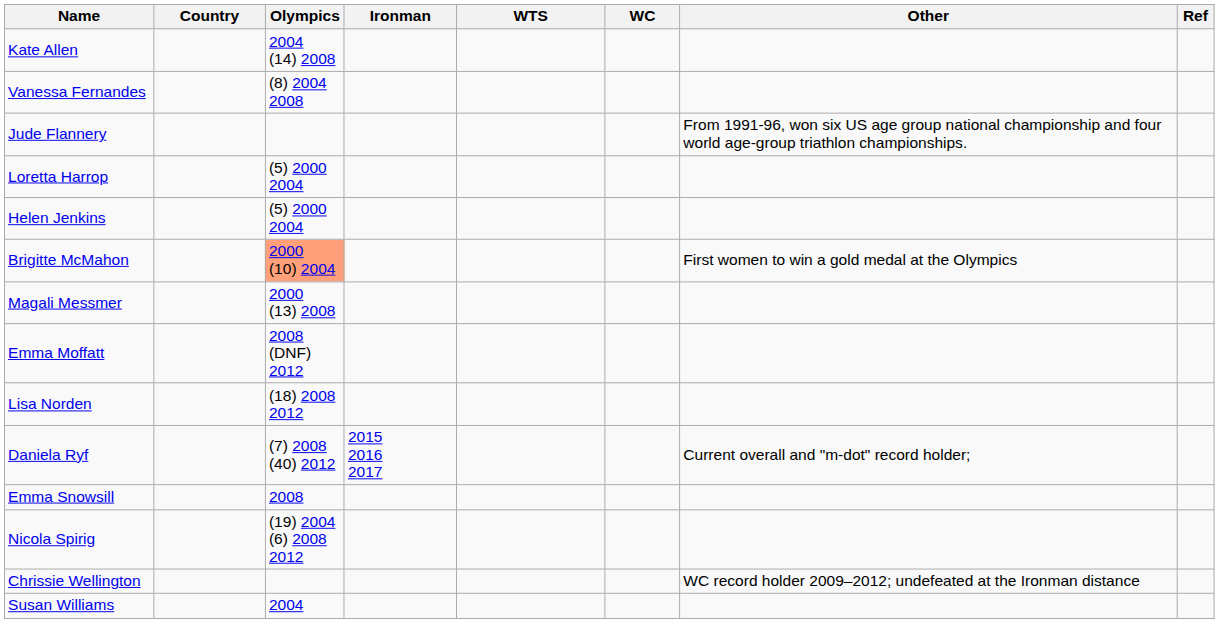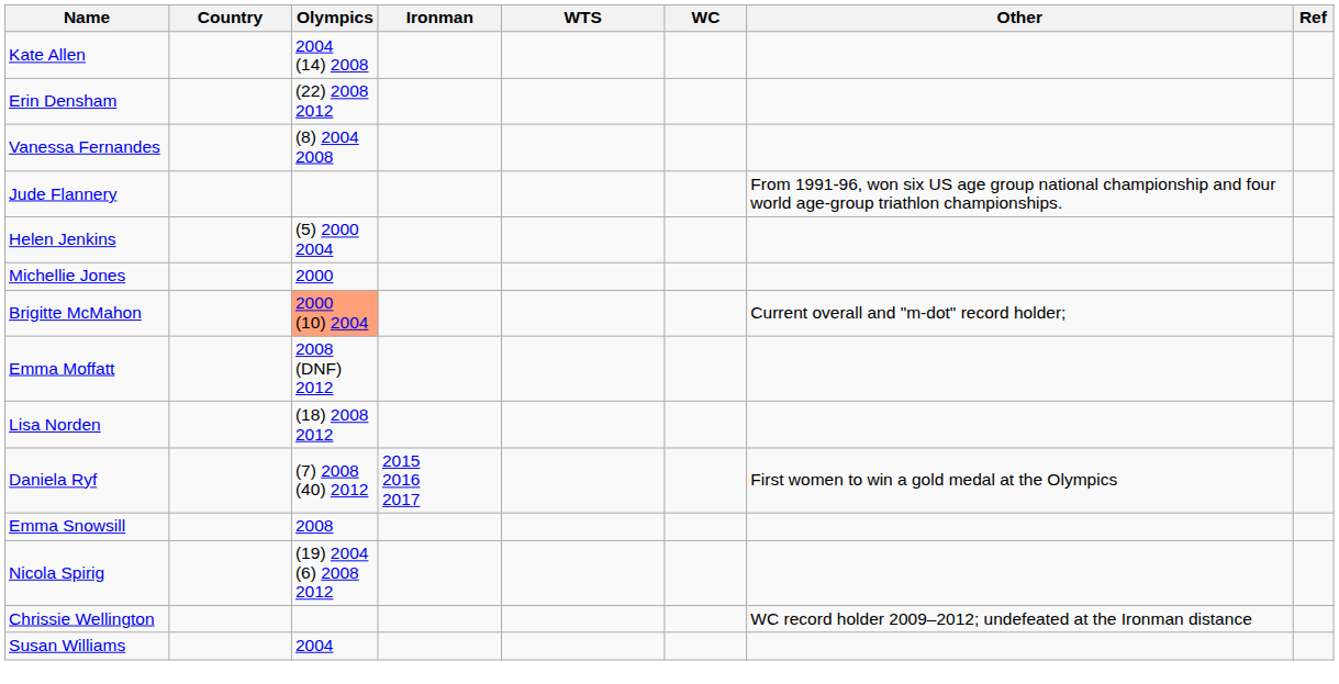+ row: Erin Densham | (22) 2008 2012
- row: Loretta Harrop | (5) 2000 2004
+ row: Michellie Jones | 2000
Brigitte McMahon | Other: First women to win a gold medal at the Olympics -> Current overall and "m-dot" record holder;
- row: Magali Messmer | 2000 (13) 2008
Daniela Ryf | Other: Current overall and "m-dot" record holder; -> First women to win a gold medal at the Olympics
